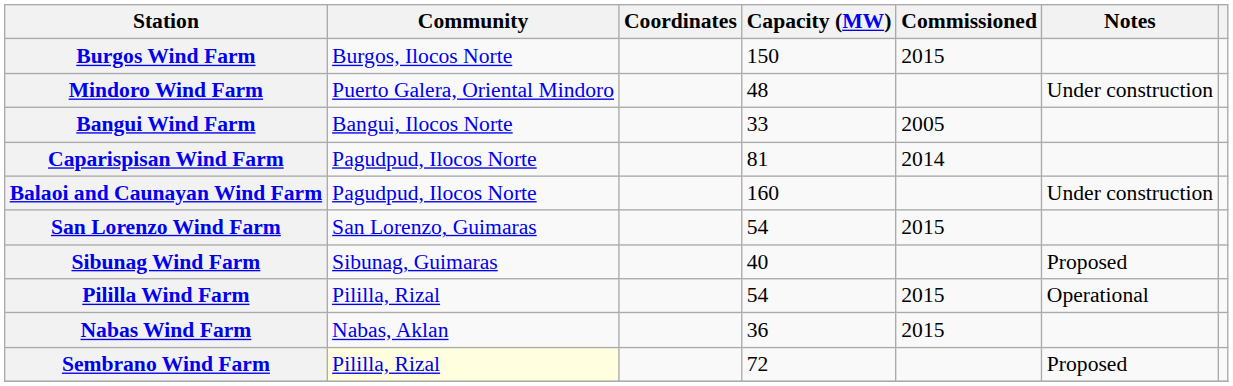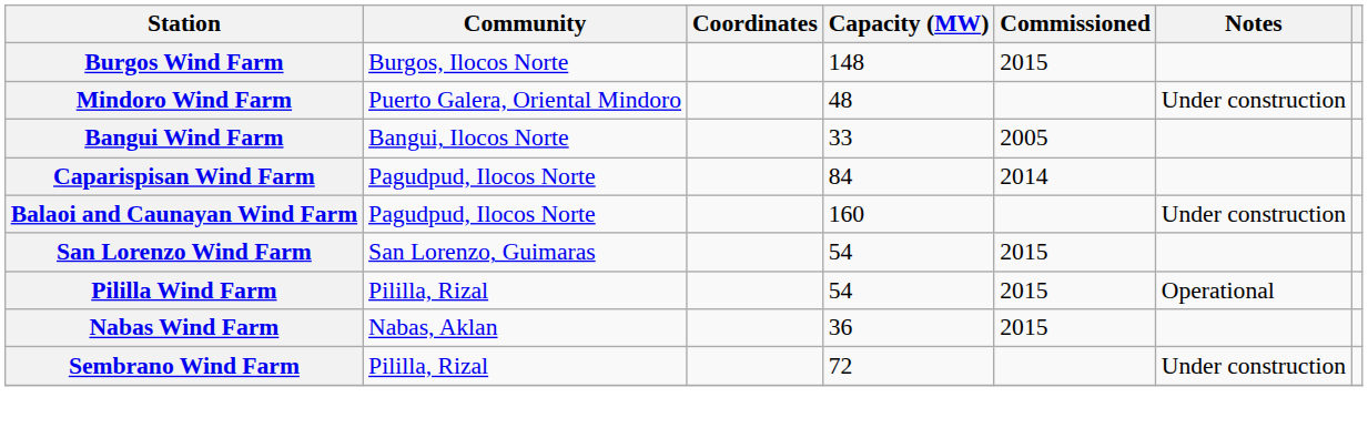Burgos Wind Farm | Capacity (MW): 150 -> 148
Caparispisan Wind Farm | Capacity (MW): 81 -> 84
- row: Sibunag Wind Farm | Sibunag, Guimaras | 40 | Proposed
Sembrano Wind Farm | Community: lightyellow background -> no background
Sembrano Wind Farm | Notes: Proposed -> Under construction
